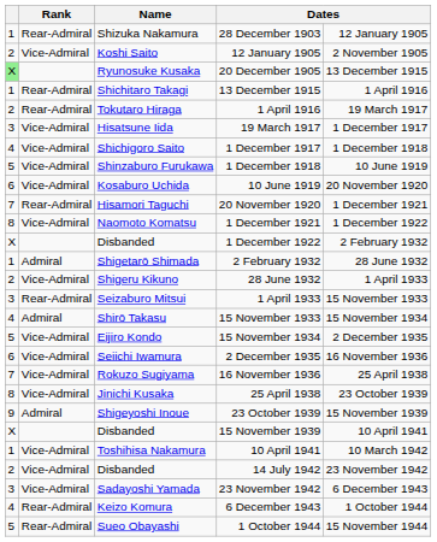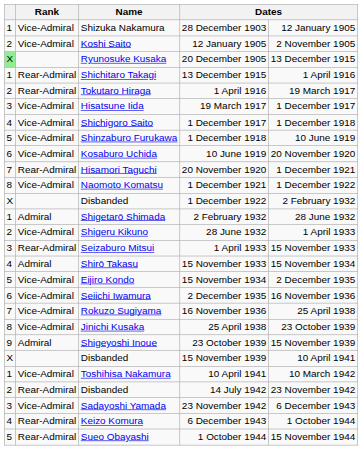28 December 1903 | Rank: Rear-Admiral -> Vice-Admiral
14 July 1942 | Rank: Vice-Admiral -> Rear-Admiral
